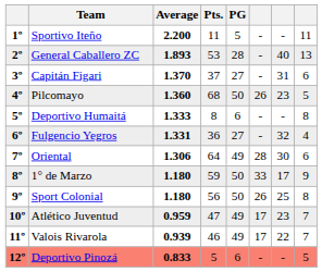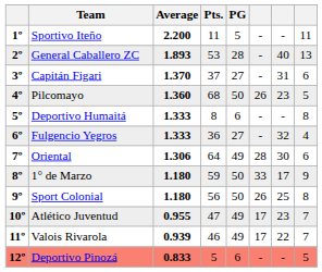Fulgencio Yegros | Average: 1.331 -> 1.333
Atlético Juventud | Average: 0.959 -> 0.955
